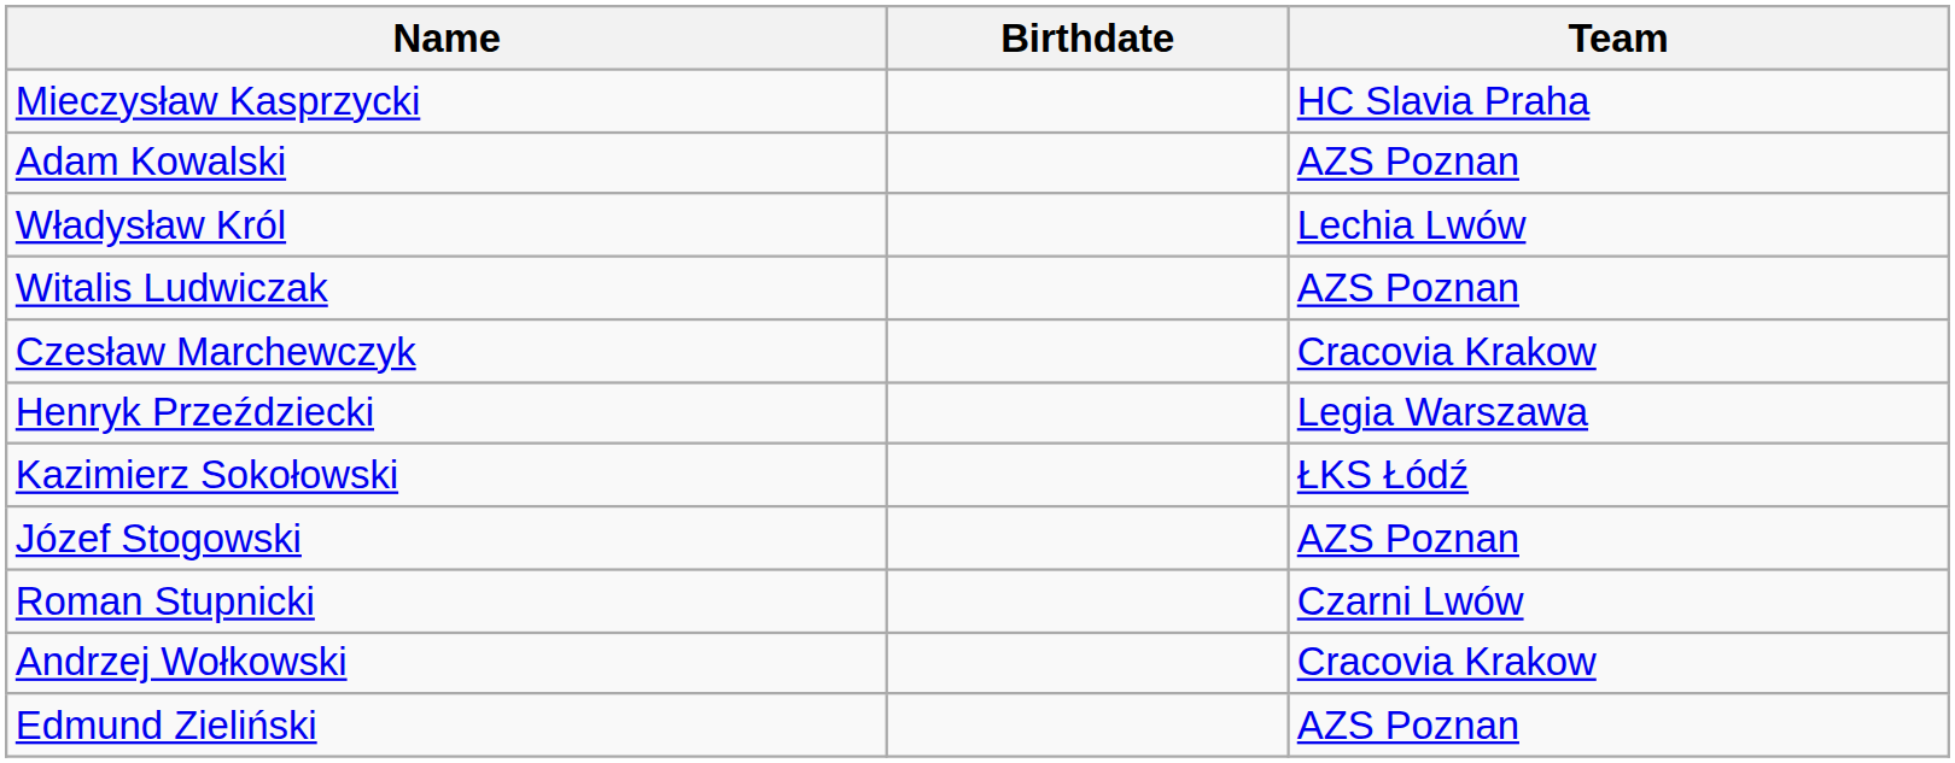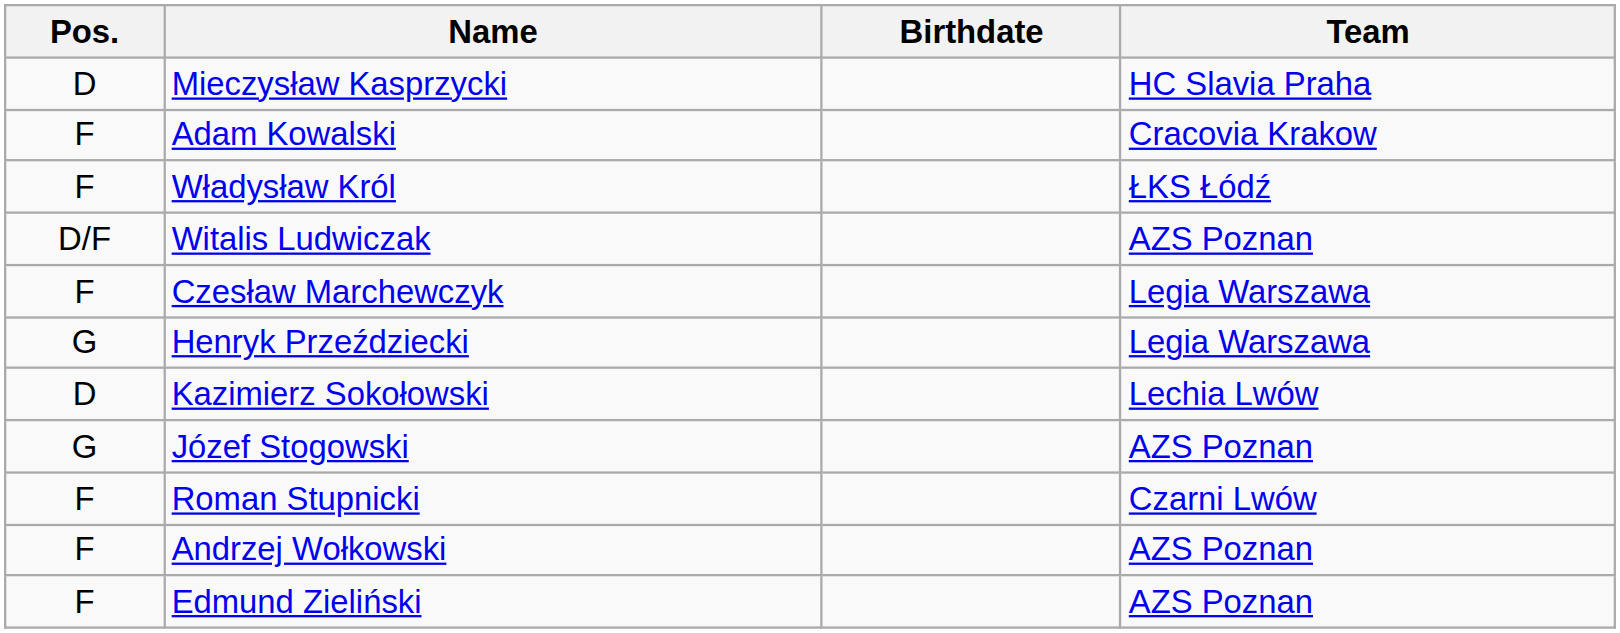+ column: Pos. | D | F | F | D/F | F | G | D | G | F | F | F
Adam Kowalski | Team: AZS Poznan -> Cracovia Krakow
Władysław Król | Team: Lechia Lwów -> ŁKS Łódź
Czesław Marchewczyk | Team: Cracovia Krakow -> Legia Warszawa
Kazimierz Sokołowski | Team: ŁKS Łódź -> Lechia Lwów
Andrzej Wołkowski | Team: Cracovia Krakow -> AZS Poznan
